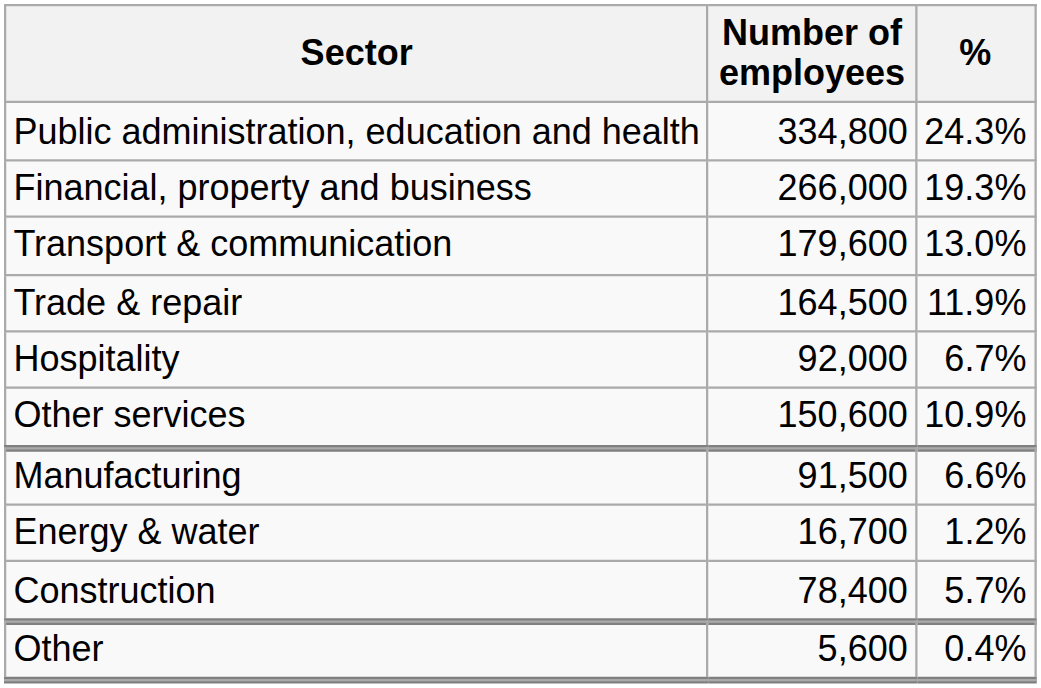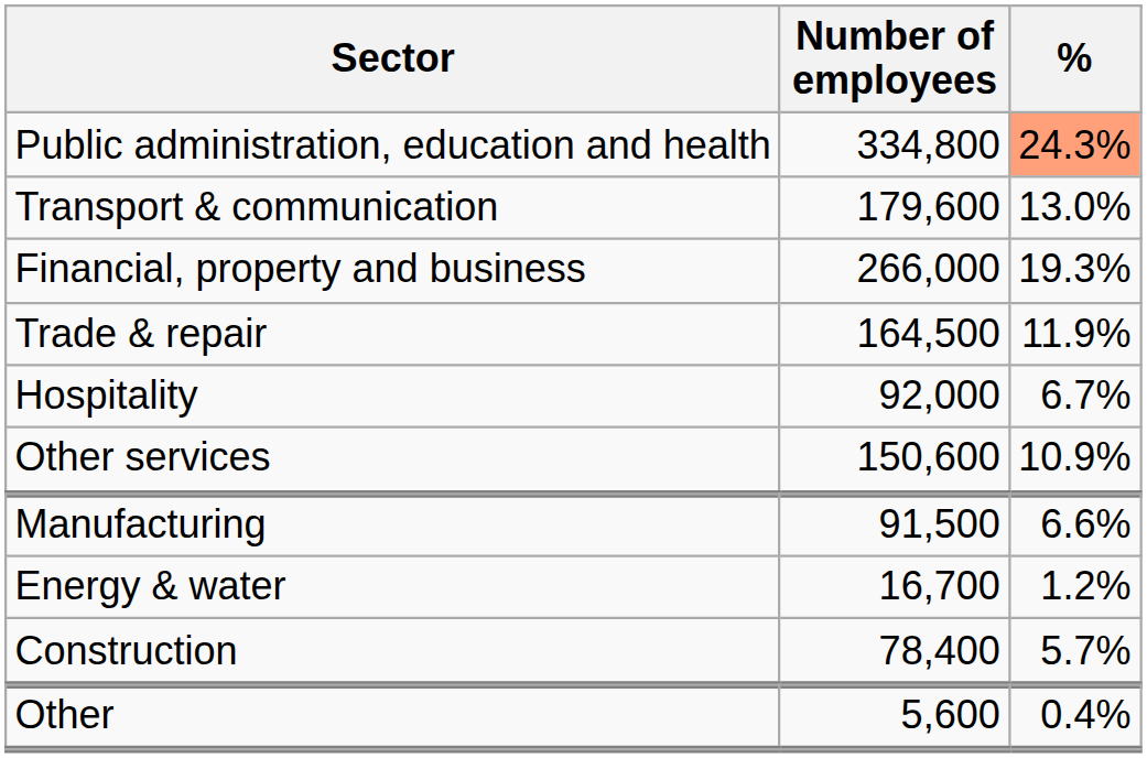Public administration, education and health | %: no background -> lightsalmon background
rows swapped: Financial, property and business <-> Transport & communication
